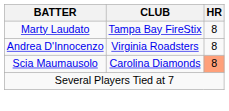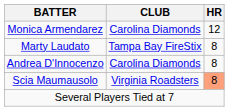+ row: Monica Armendarez | Carolina Diamonds | 12
Andrea D'Innocenzo | CLUB: Virginia Roadsters -> Carolina Diamonds
Scia Maumausolo | CLUB: Carolina Diamonds -> Virginia Roadsters
